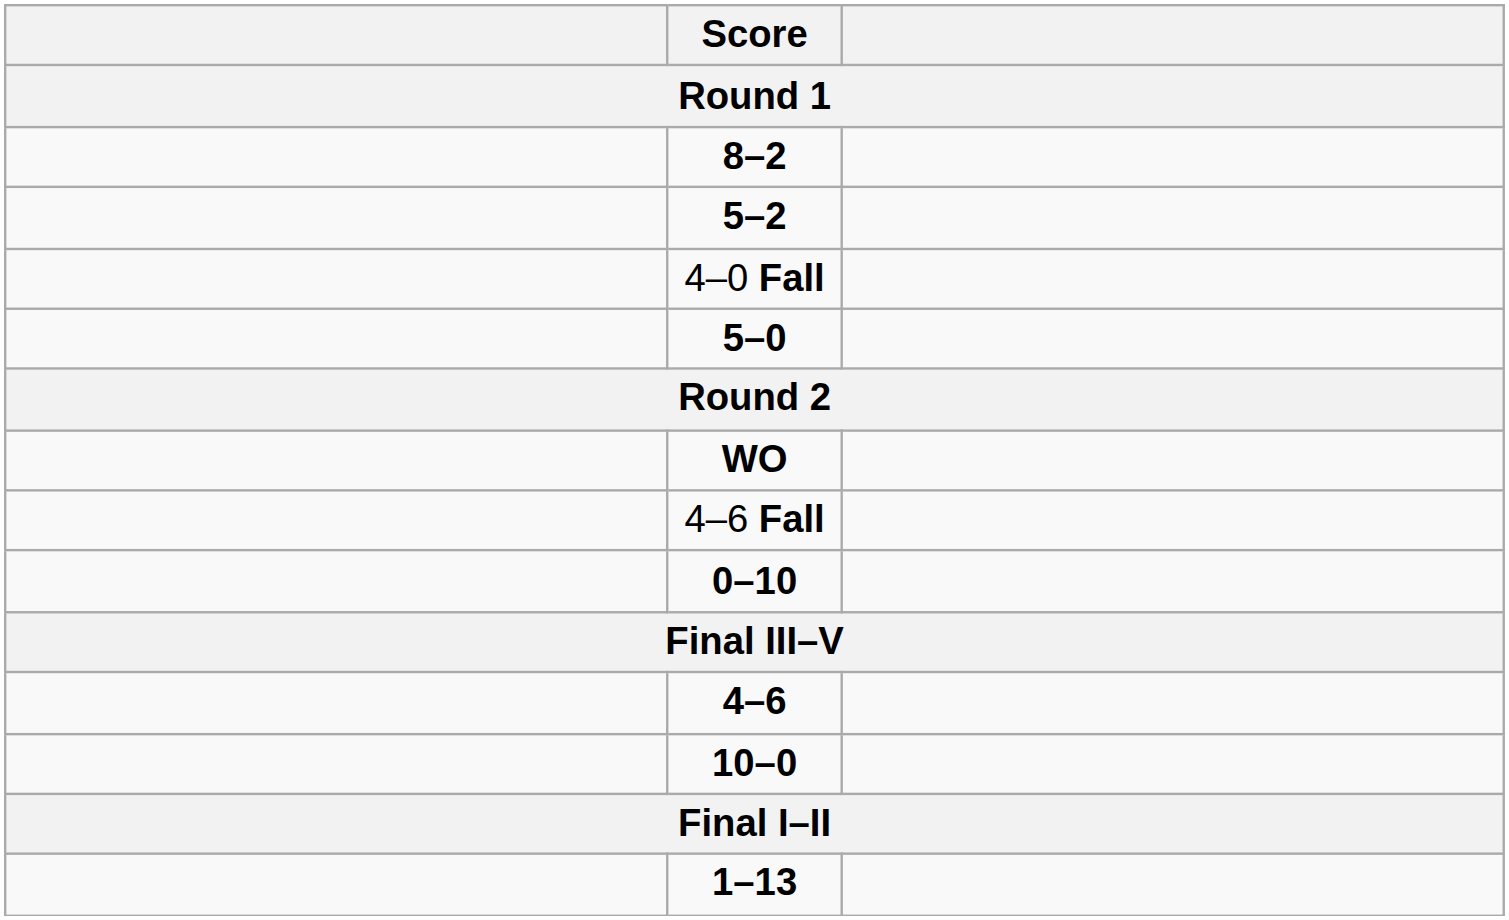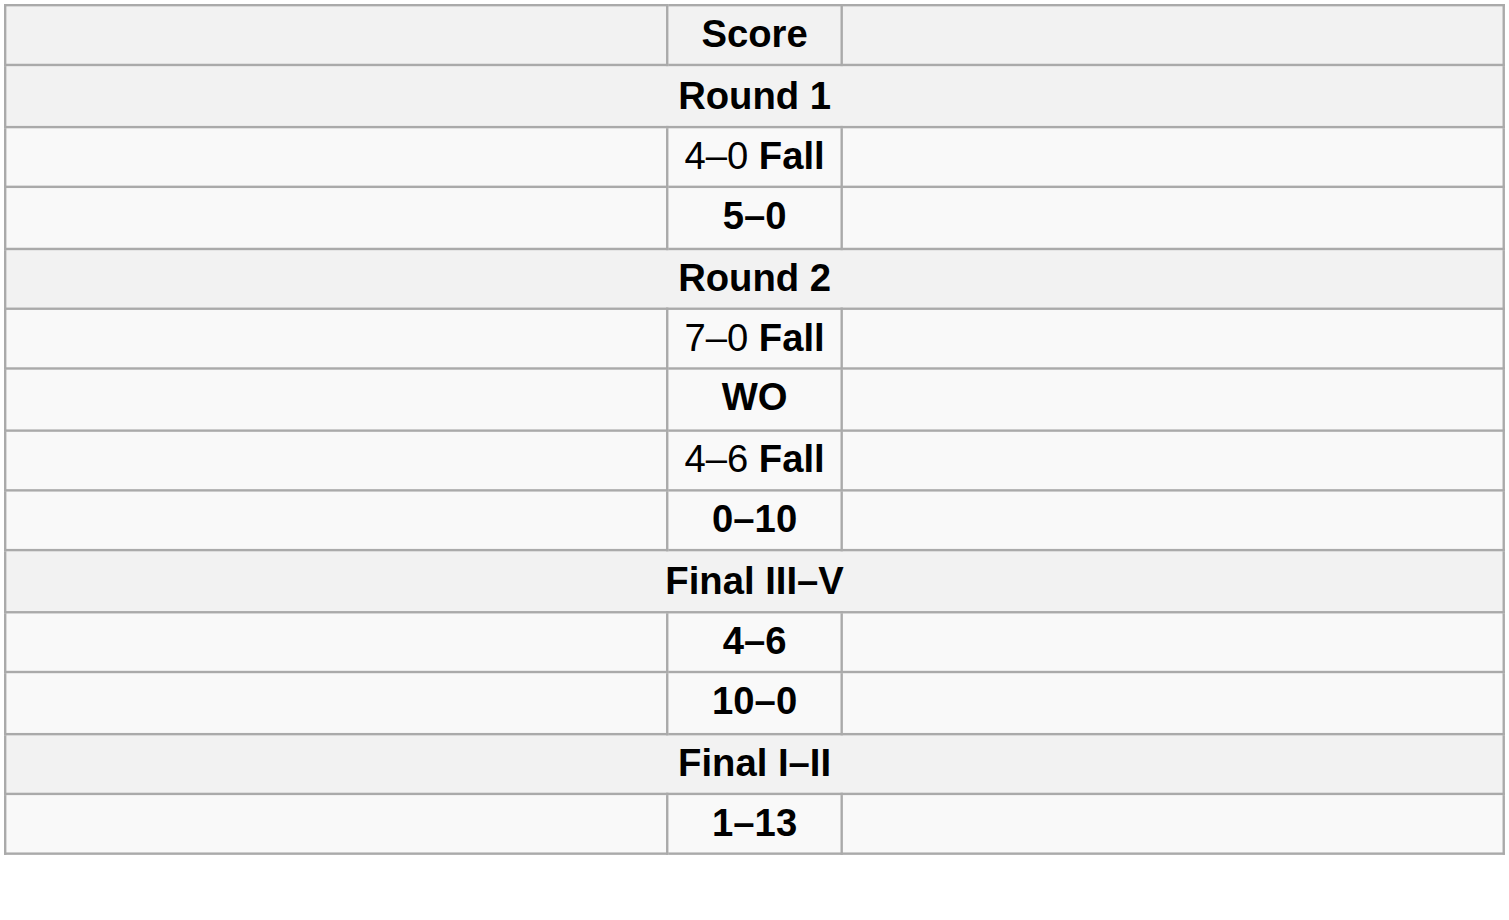- row: 8–2
- row: 5–2
+ row: 7–0 Fall
